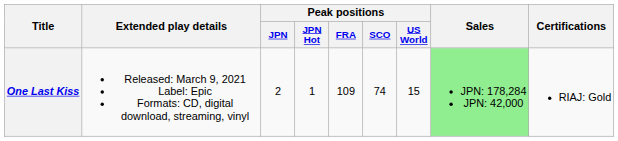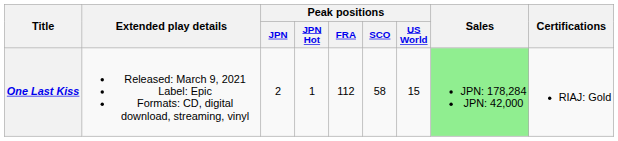One Last Kiss | Peak positions / FRA: 109 -> 112
One Last Kiss | Peak positions / SCO: 74 -> 58
